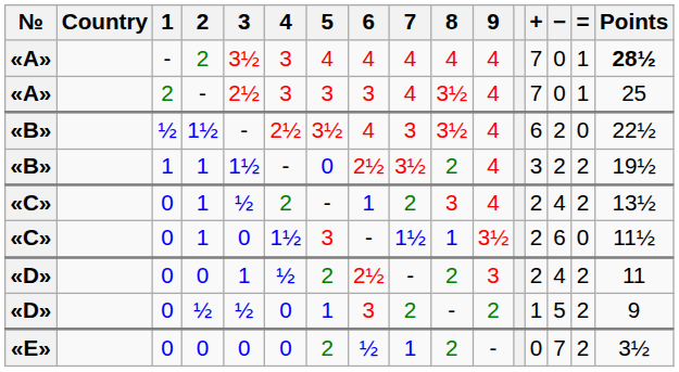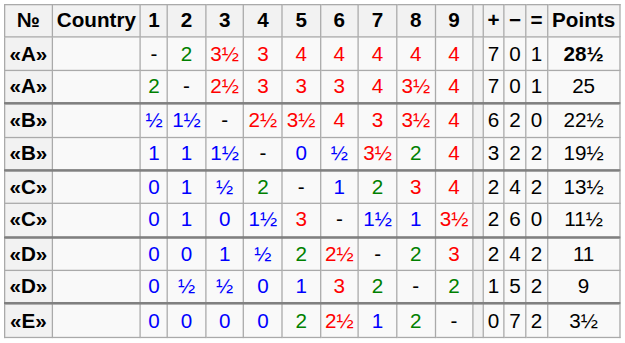«B» / 1 | 6: 2½ -> ½
«E» / 0 | 6: ½ -> 2½
